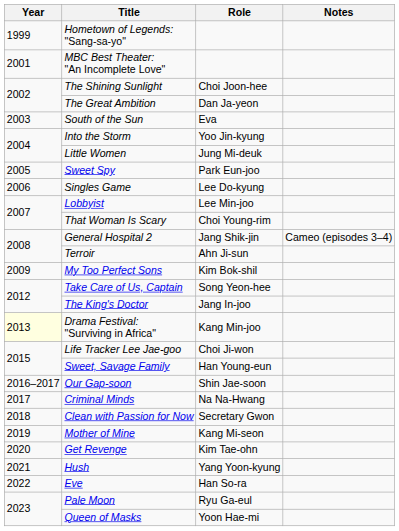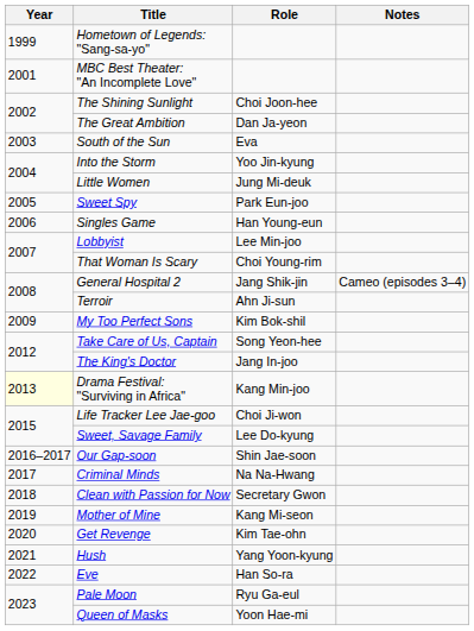Singles Game | Role: Lee Do-kyung -> Han Young-eun
Sweet, Savage Family | Role: Han Young-eun -> Lee Do-kyung
